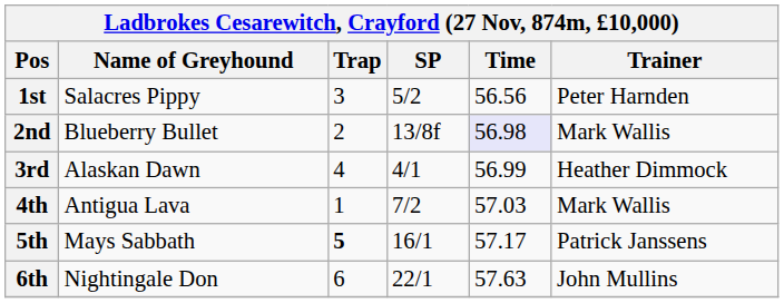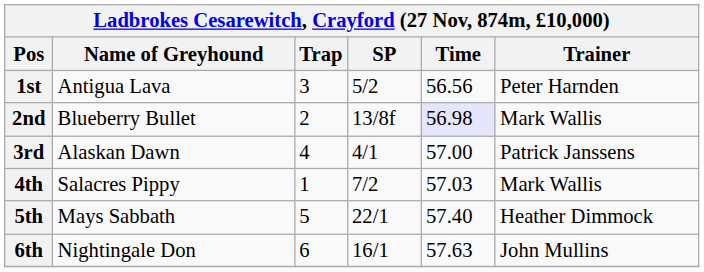1st | Name of Greyhound: Salacres Pippy -> Antigua Lava
3rd | Time: 56.99 -> 57.00
3rd | Trainer: Heather Dimmock -> Patrick Janssens
4th | Name of Greyhound: Antigua Lava -> Salacres Pippy
5th | Trap: bold -> normal
5th | SP: 16/1 -> 22/1
5th | Time: 57.17 -> 57.40
5th | Trainer: Patrick Janssens -> Heather Dimmock
6th | SP: 22/1 -> 16/1
